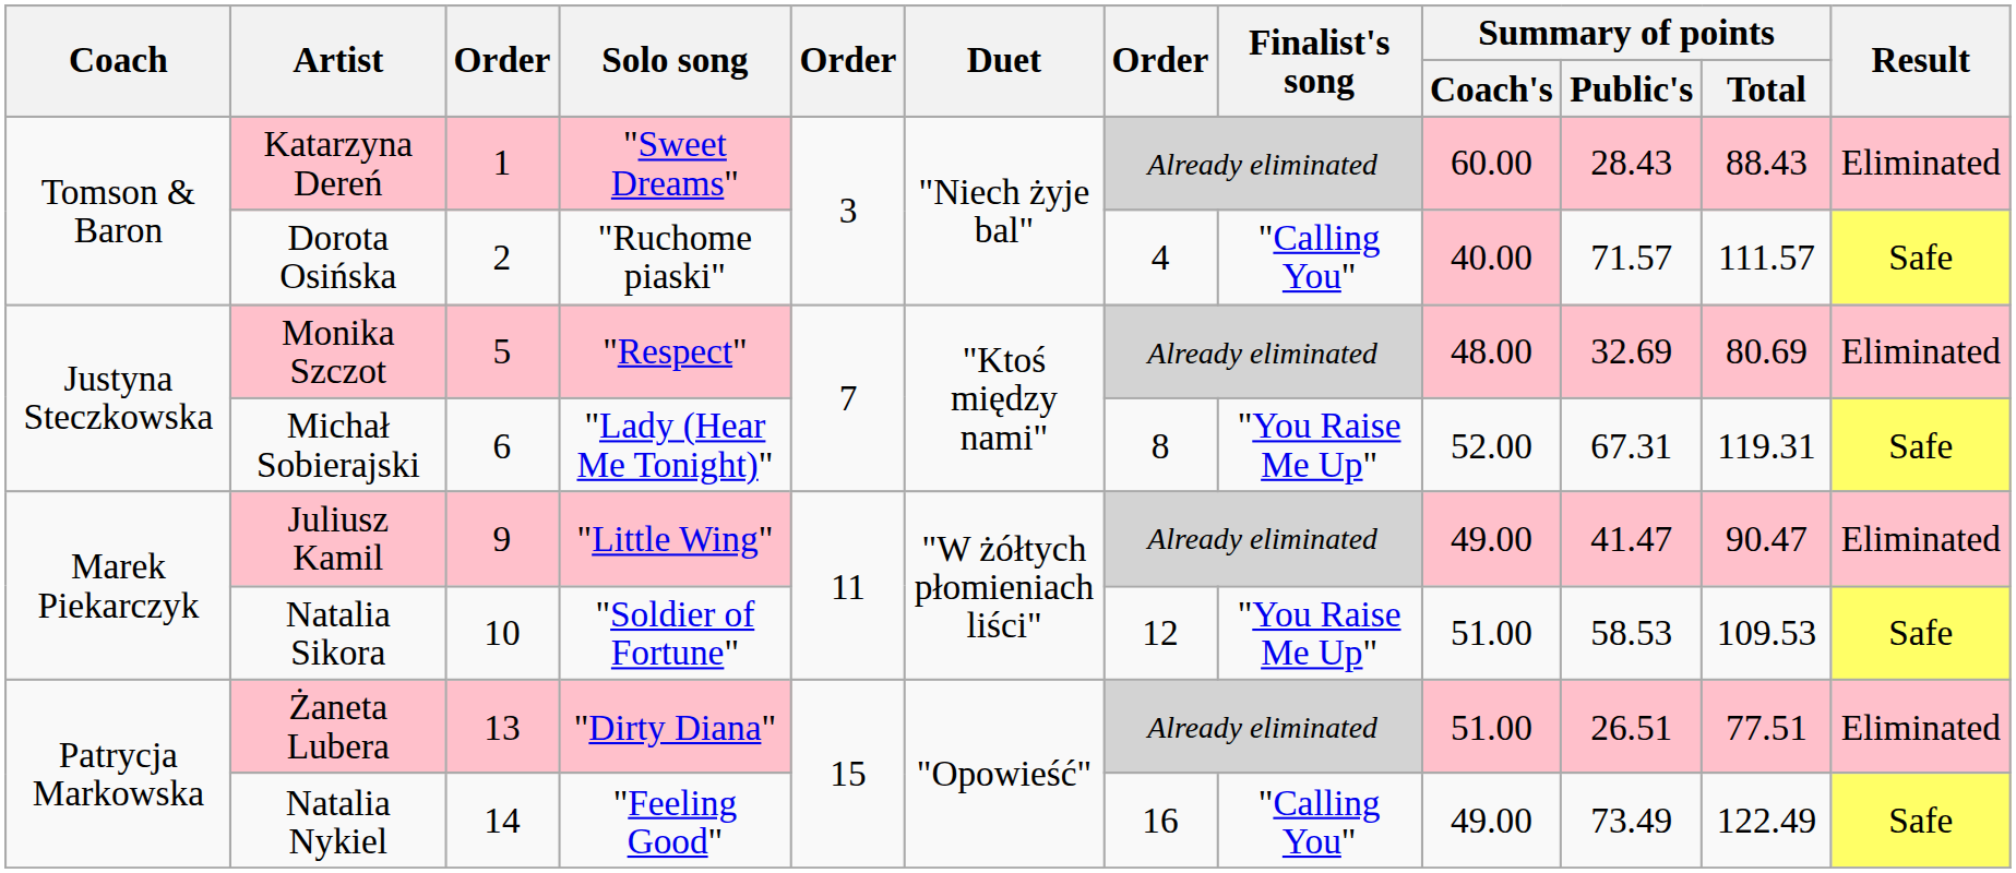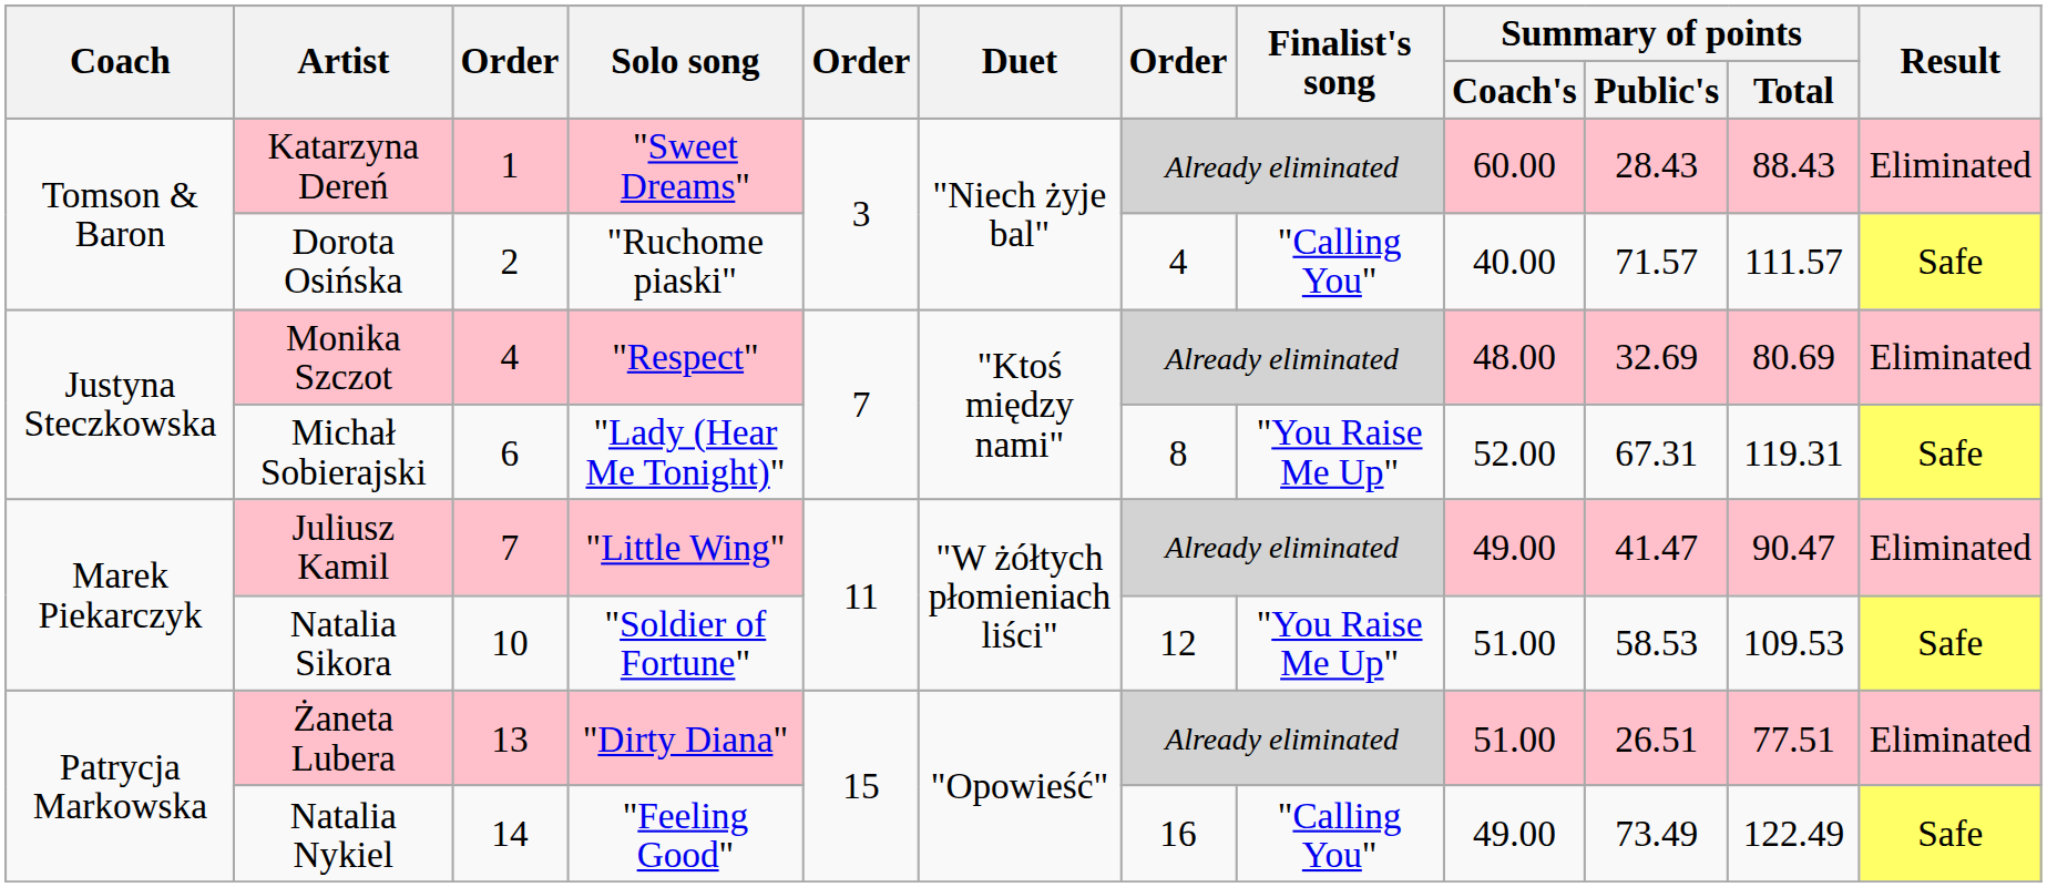Dorota Osińska | Summary of points / Coach's: pink background -> no background
Monika Szczot | column 3: 5 -> 4
Juliusz Kamil | column 3: 9 -> 7
